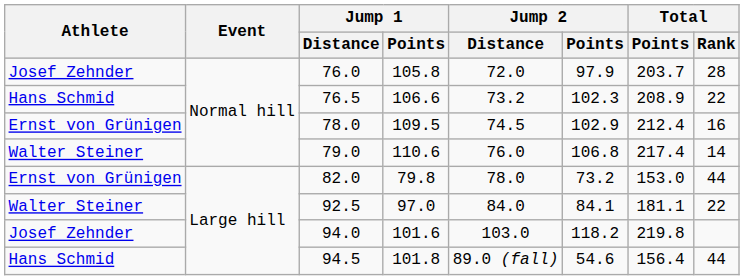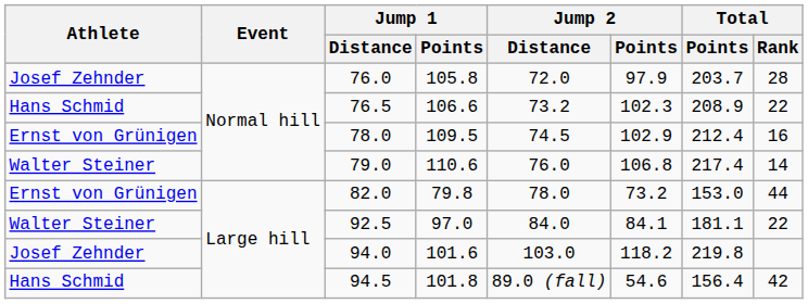94.5 | Total / Rank: 44 -> 42
